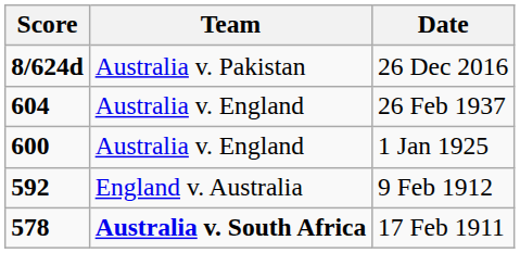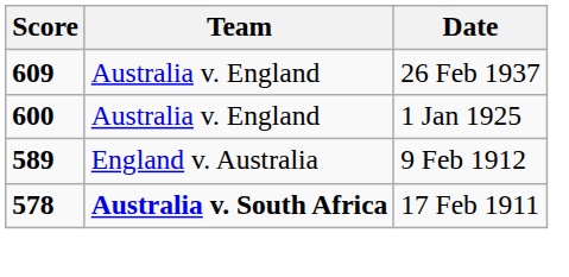- row: 8/624d | Australia v. Pakistan | 26 Dec 2016
26 Feb 1937 | Score: 604 -> 609
9 Feb 1912 | Score: 592 -> 589
